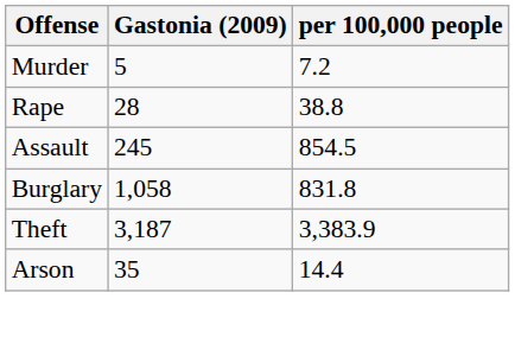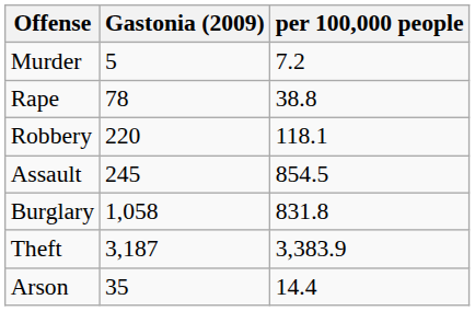Rape | Gastonia (2009): 28 -> 78
+ row: Robbery | 220 | 118.1
